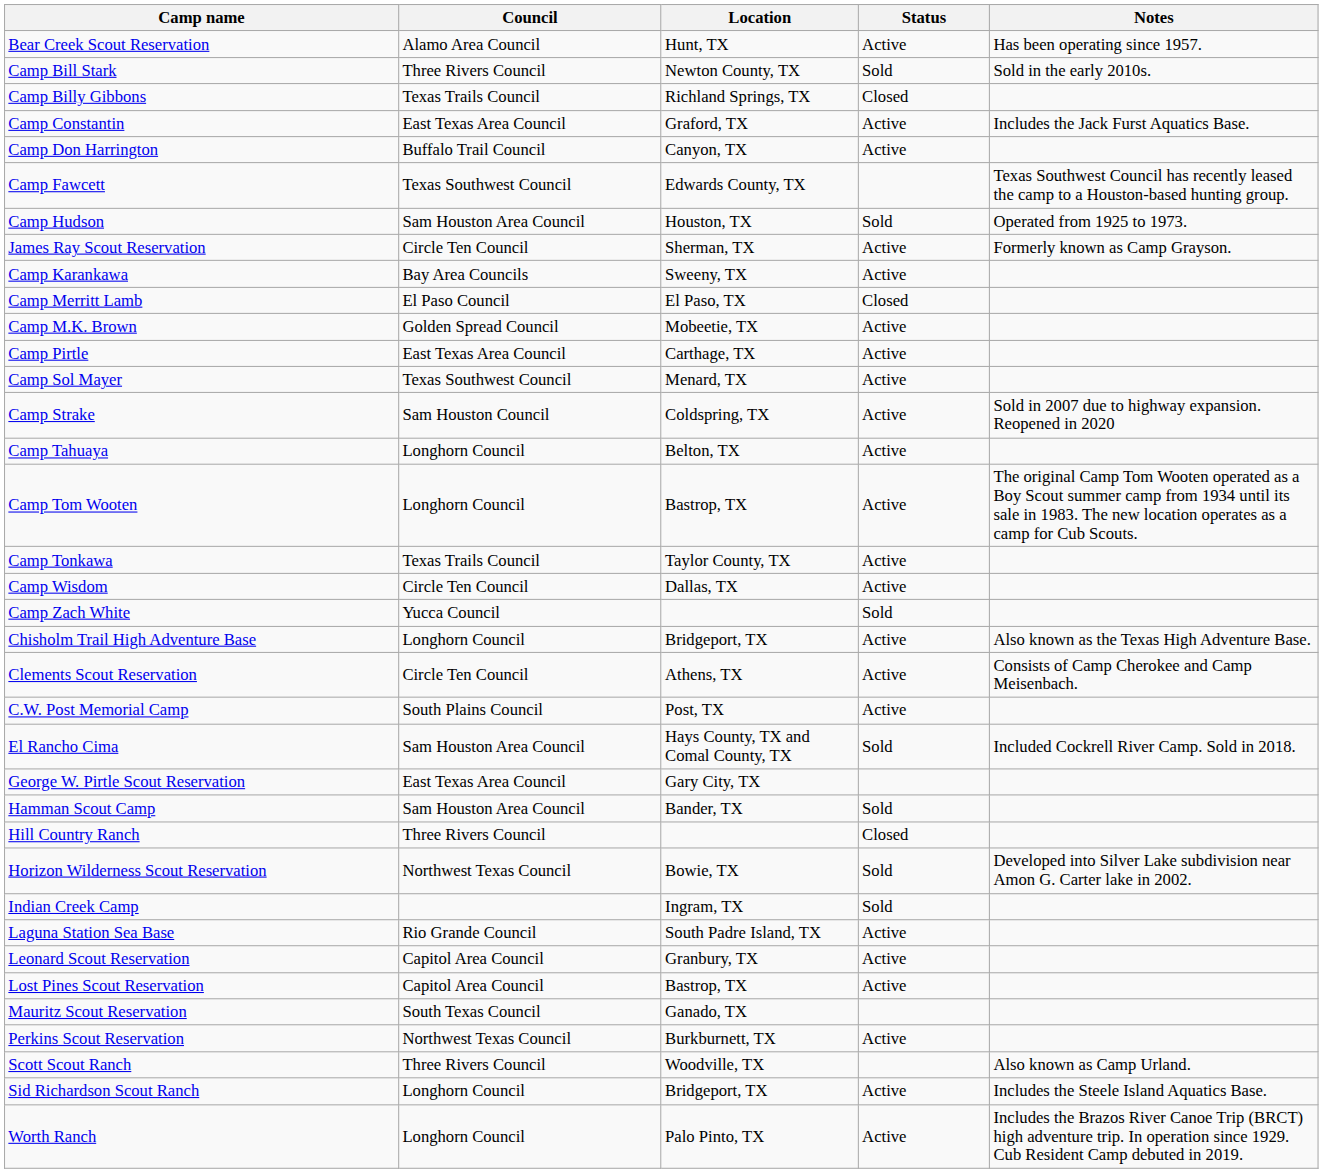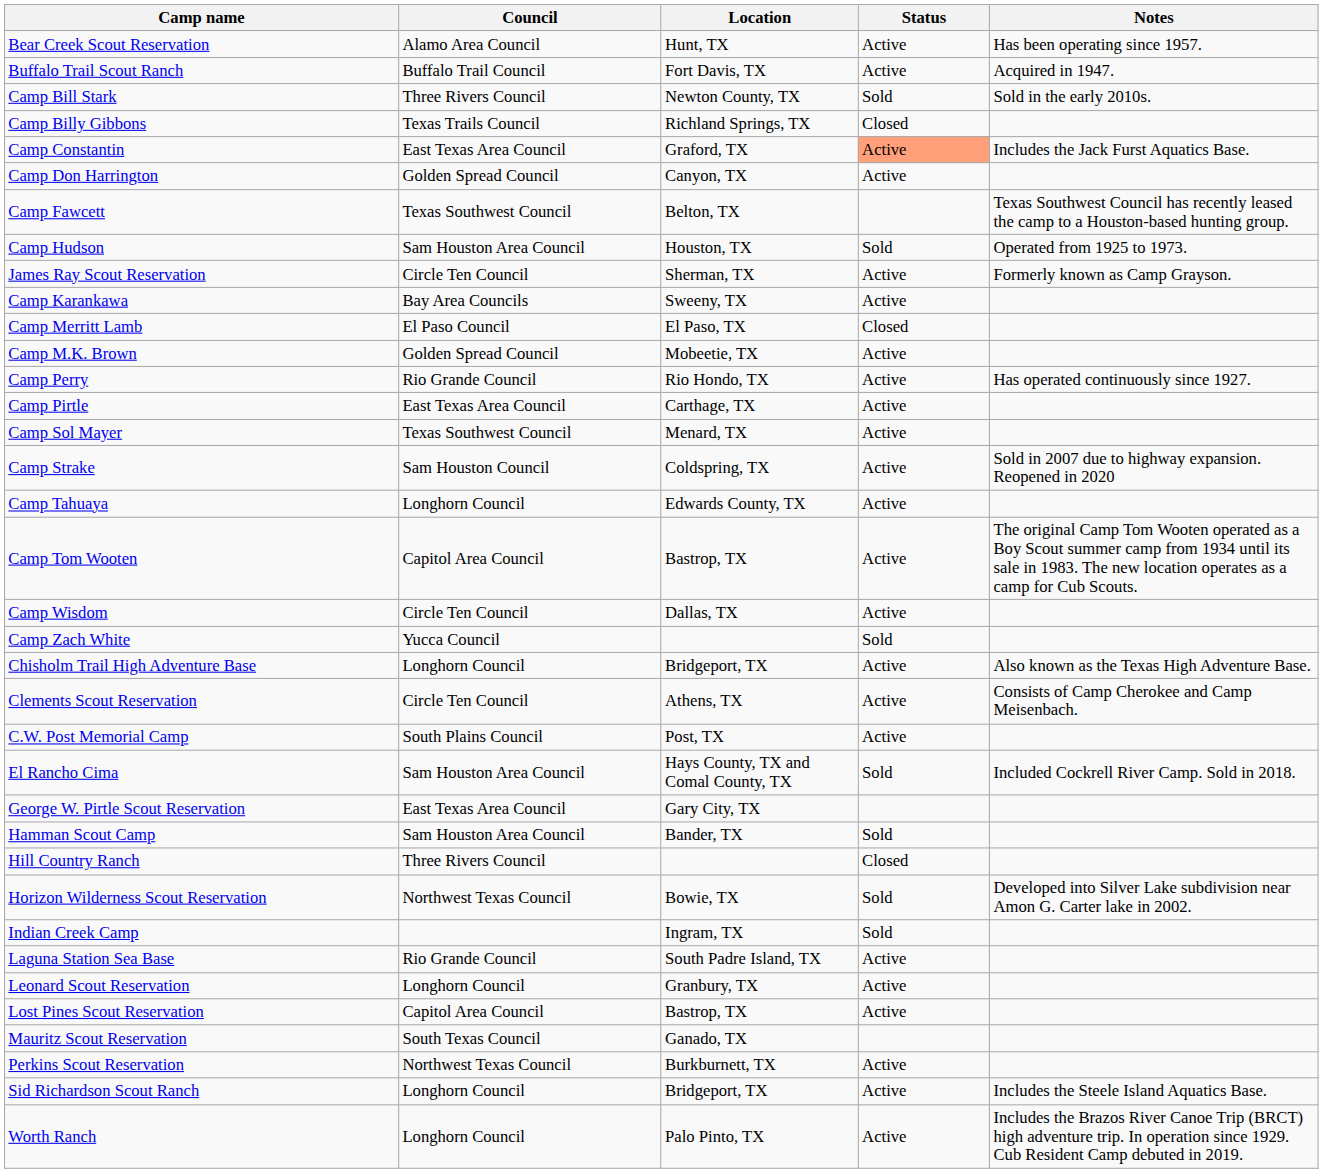+ row: Buffalo Trail Scout Ranch | Buffalo Trail Council | Fort Davis, TX | Active | Acquired in 1947.
Camp Constantin | Status: no background -> lightsalmon background
Camp Don Harrington | Council: Buffalo Trail Council -> Golden Spread Council
Camp Fawcett | Location: Edwards County, TX -> Belton, TX
+ row: Camp Perry | Rio Grande Council | Rio Hondo, TX | Active | Has operated continuously since 1927.
Camp Tahuaya | Location: Belton, TX -> Edwards County, TX
Camp Tom Wooten | Council: Longhorn Council -> Capitol Area Council
- row: Camp Tonkawa | Texas Trails Council | Taylor County, TX | Active
Leonard Scout Reservation | Council: Capitol Area Council -> Longhorn Council
- row: Scott Scout Ranch | Three Rivers Council | Woodville, TX | Also known as Camp Urland.
